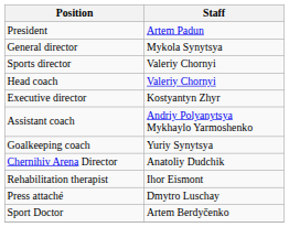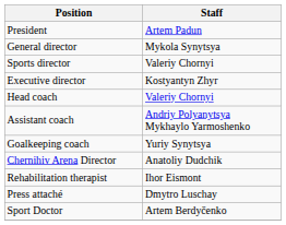rows swapped: Executive director <-> Head coach
